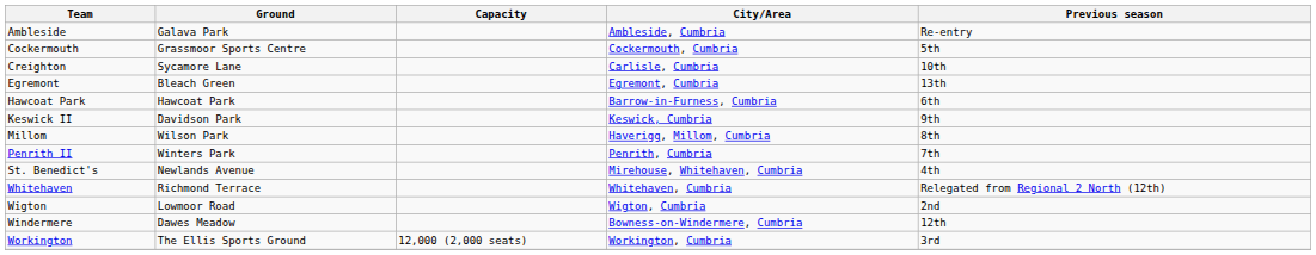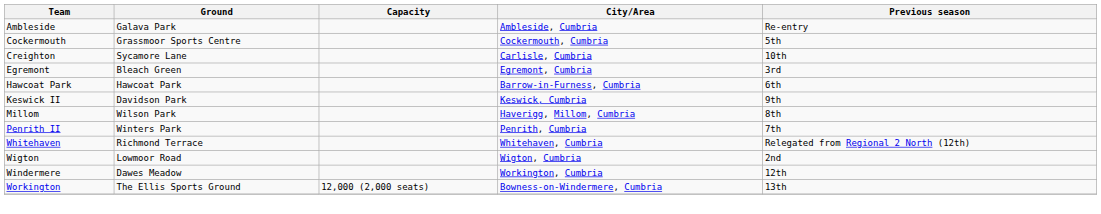Egremont | Previous season: 13th -> 3rd
- row: St. Benedict's | Newlands Avenue | Mirehouse, Whitehaven, Cumbria | 4th
Windermere | City/Area: Bowness-on-Windermere, Cumbria -> Workington, Cumbria
Workington | City/Area: Workington, Cumbria -> Bowness-on-Windermere, Cumbria
Workington | Previous season: 3rd -> 13th
